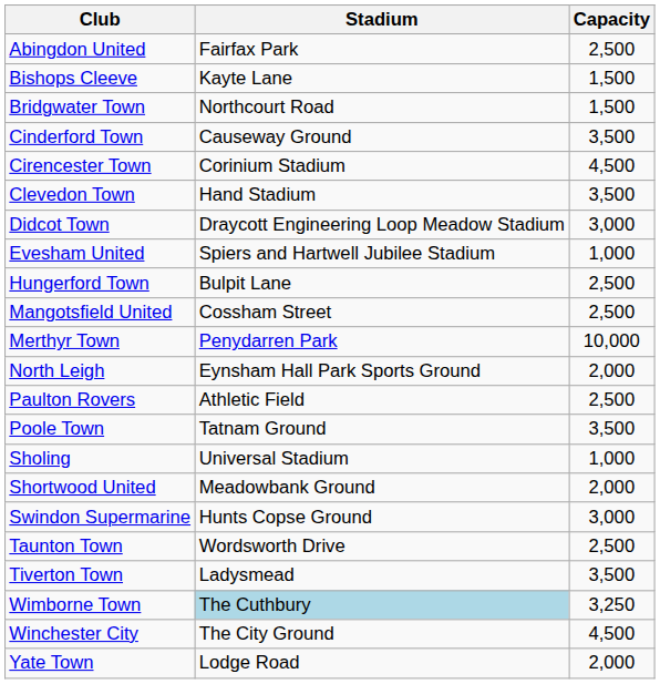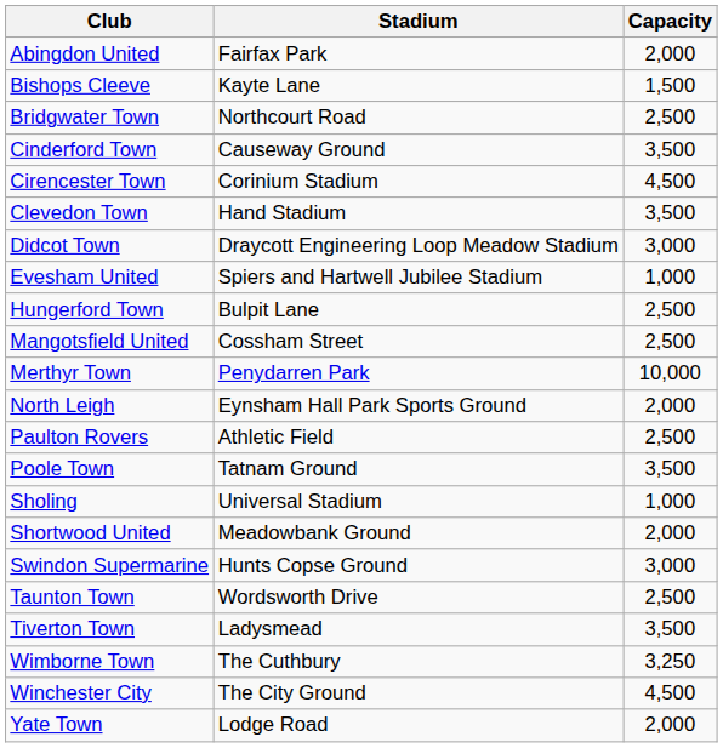Abingdon United | Capacity: 2,500 -> 2,000
Bridgwater Town | Capacity: 1,500 -> 2,500
Wimborne Town | Stadium: lightblue background -> no background
